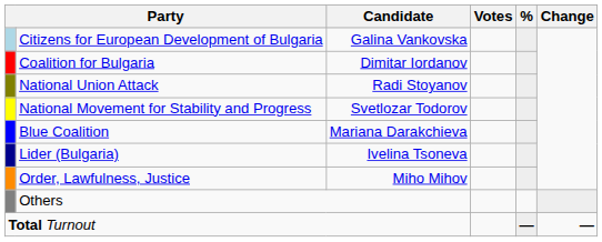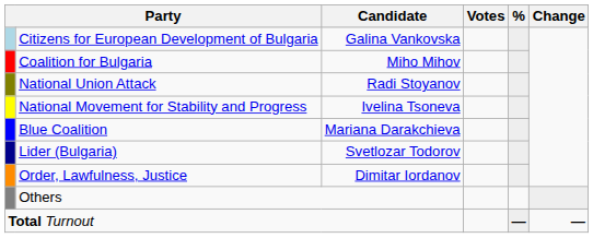Coalition for Bulgaria | Candidate: Dimitar Iordanov -> Miho Mihov
National Movement for Stability and Progress | Candidate: Svetlozar Todorov -> Ivelina Tsoneva
Lider (Bulgaria) | Candidate: Ivelina Tsoneva -> Svetlozar Todorov
Order, Lawfulness, Justice | Candidate: Miho Mihov -> Dimitar Iordanov
